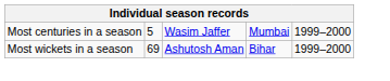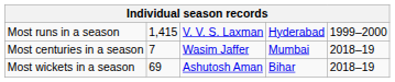+ row: Most runs in a season | 1,415 | V. V. S. Laxman | Hyderabad | 1999–2000
Most centuries in a season | column 2: 5 -> 7
Most centuries in a season | column 5: 1999–2000 -> 2018–19
Most wickets in a season | column 5: 1999–2000 -> 2018–19
